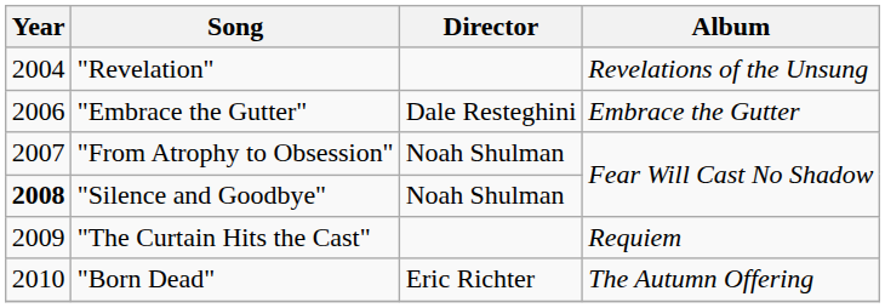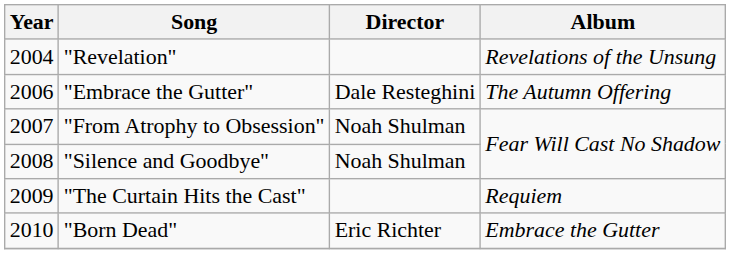"Embrace the Gutter" | Album: Embrace the Gutter -> The Autumn Offering
"Silence and Goodbye" | Year: bold -> normal
"Born Dead" | Album: The Autumn Offering -> Embrace the Gutter
